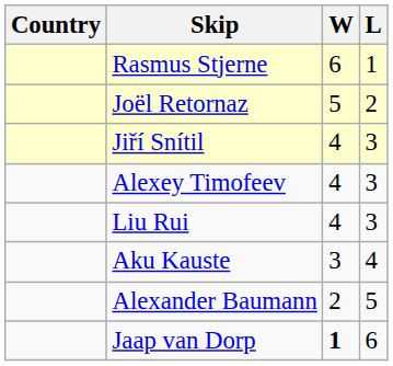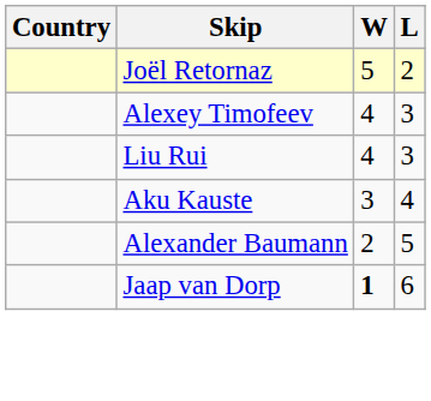- row: Rasmus Stjerne | 6 | 1
- row: Jiří Snítil | 4 | 3
